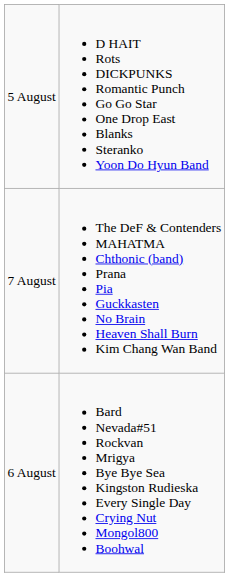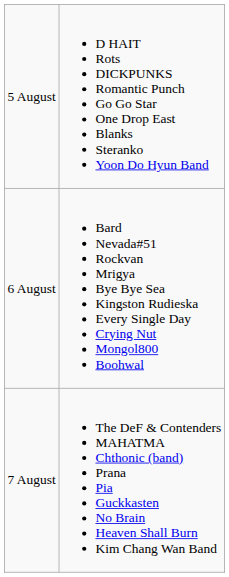rows swapped: 6 August <-> 7 August
